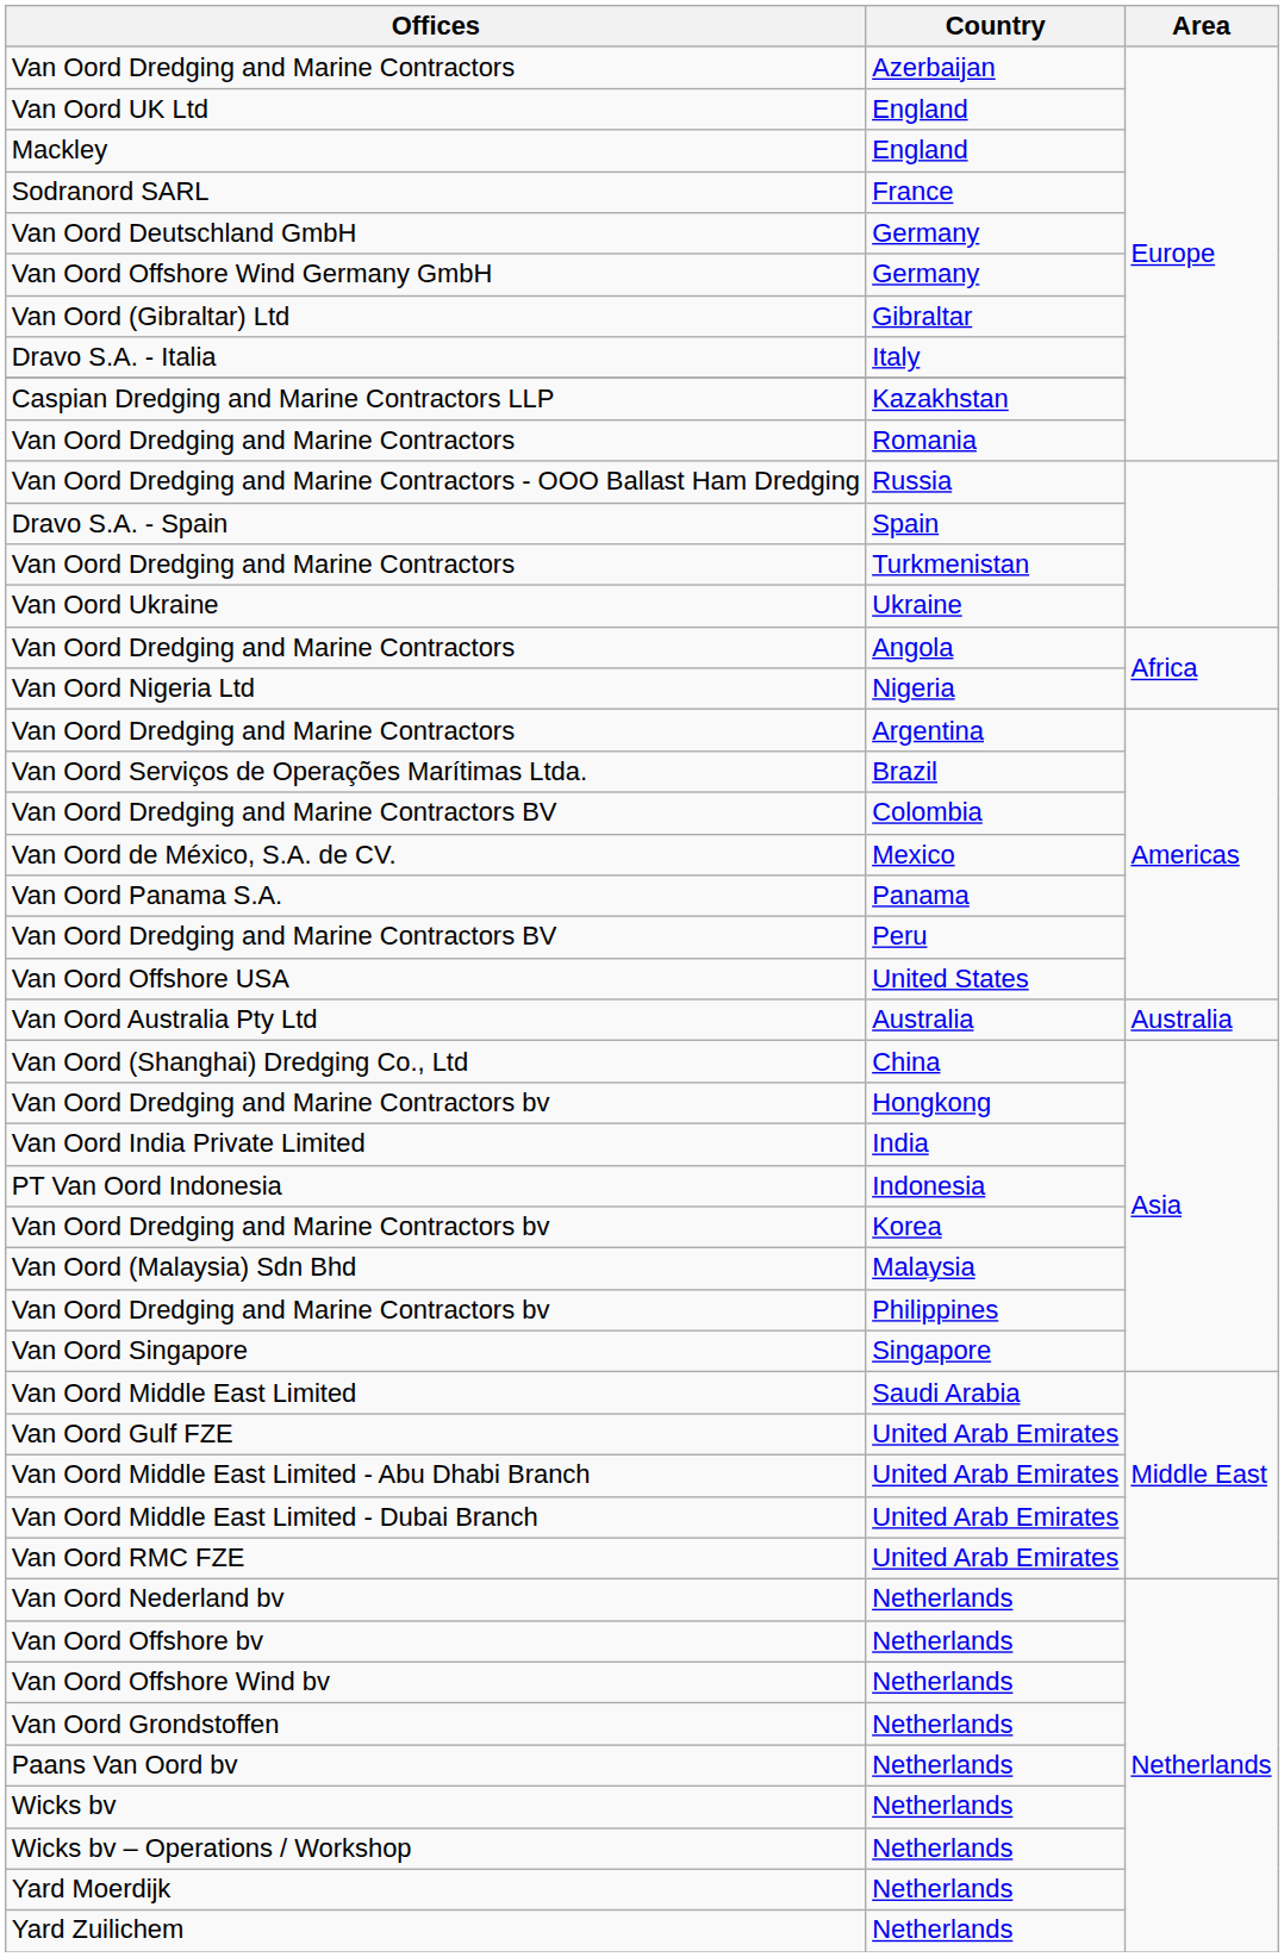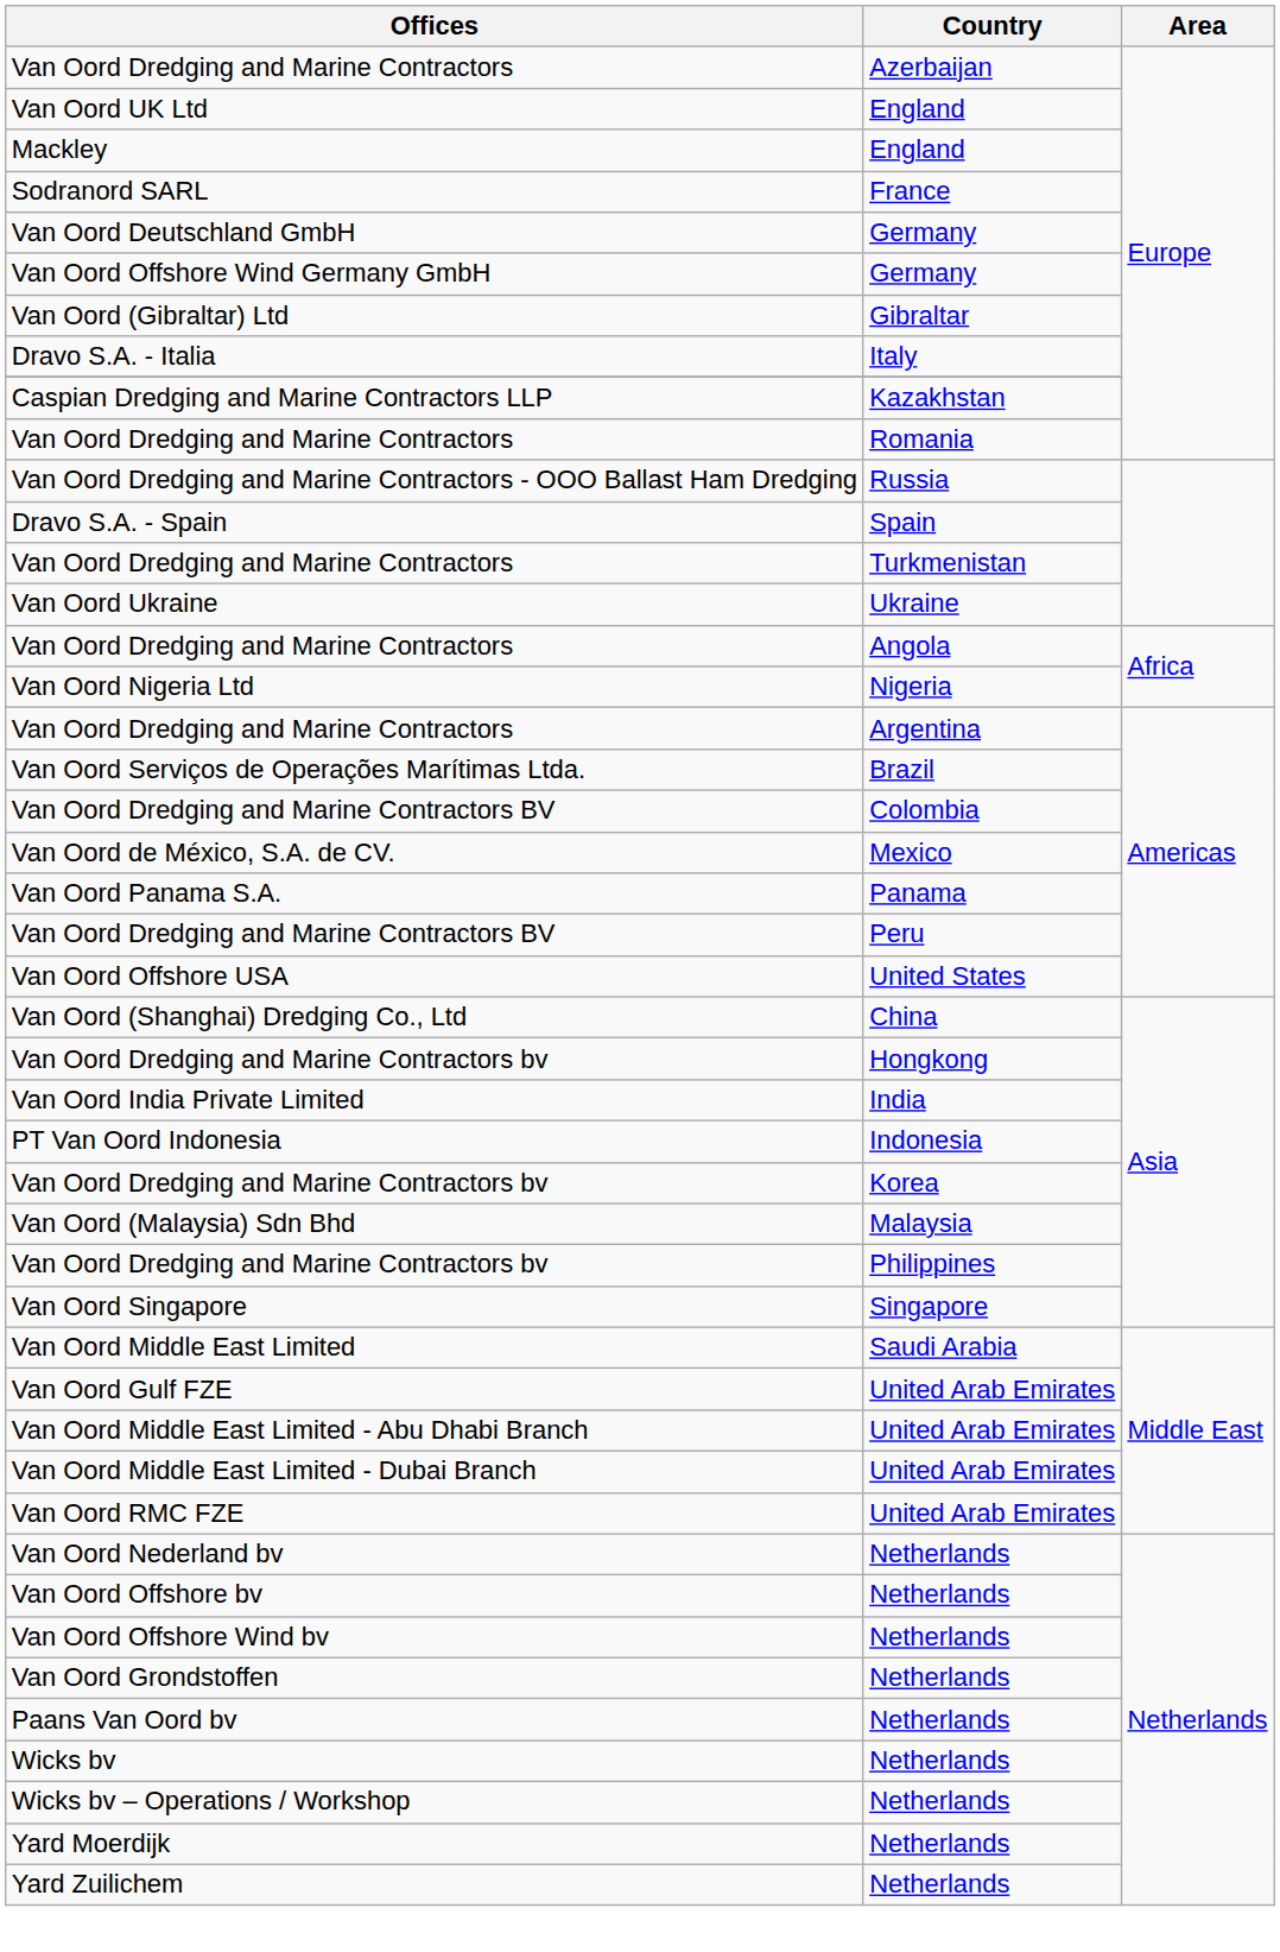- row: Van Oord Australia Pty Ltd | Australia | Australia
